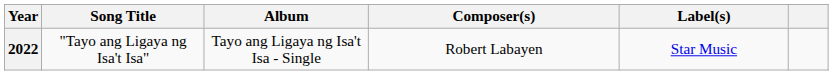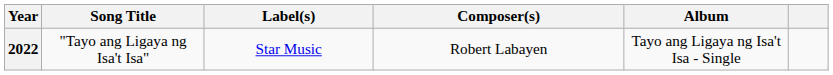columns swapped: Album <-> Label(s)
